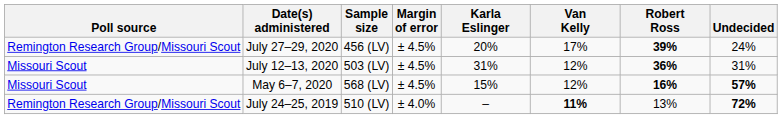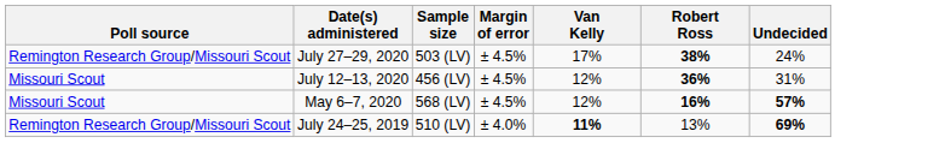- column: Karla Eslinger | 20% | 31% | 15% | –
July 27–29, 2020 | Sample size: 456 (LV) -> 503 (LV)
July 27–29, 2020 | Robert Ross: 39% -> 38%
July 12–13, 2020 | Sample size: 503 (LV) -> 456 (LV)
July 24–25, 2019 | Undecided: 72% -> 69%
